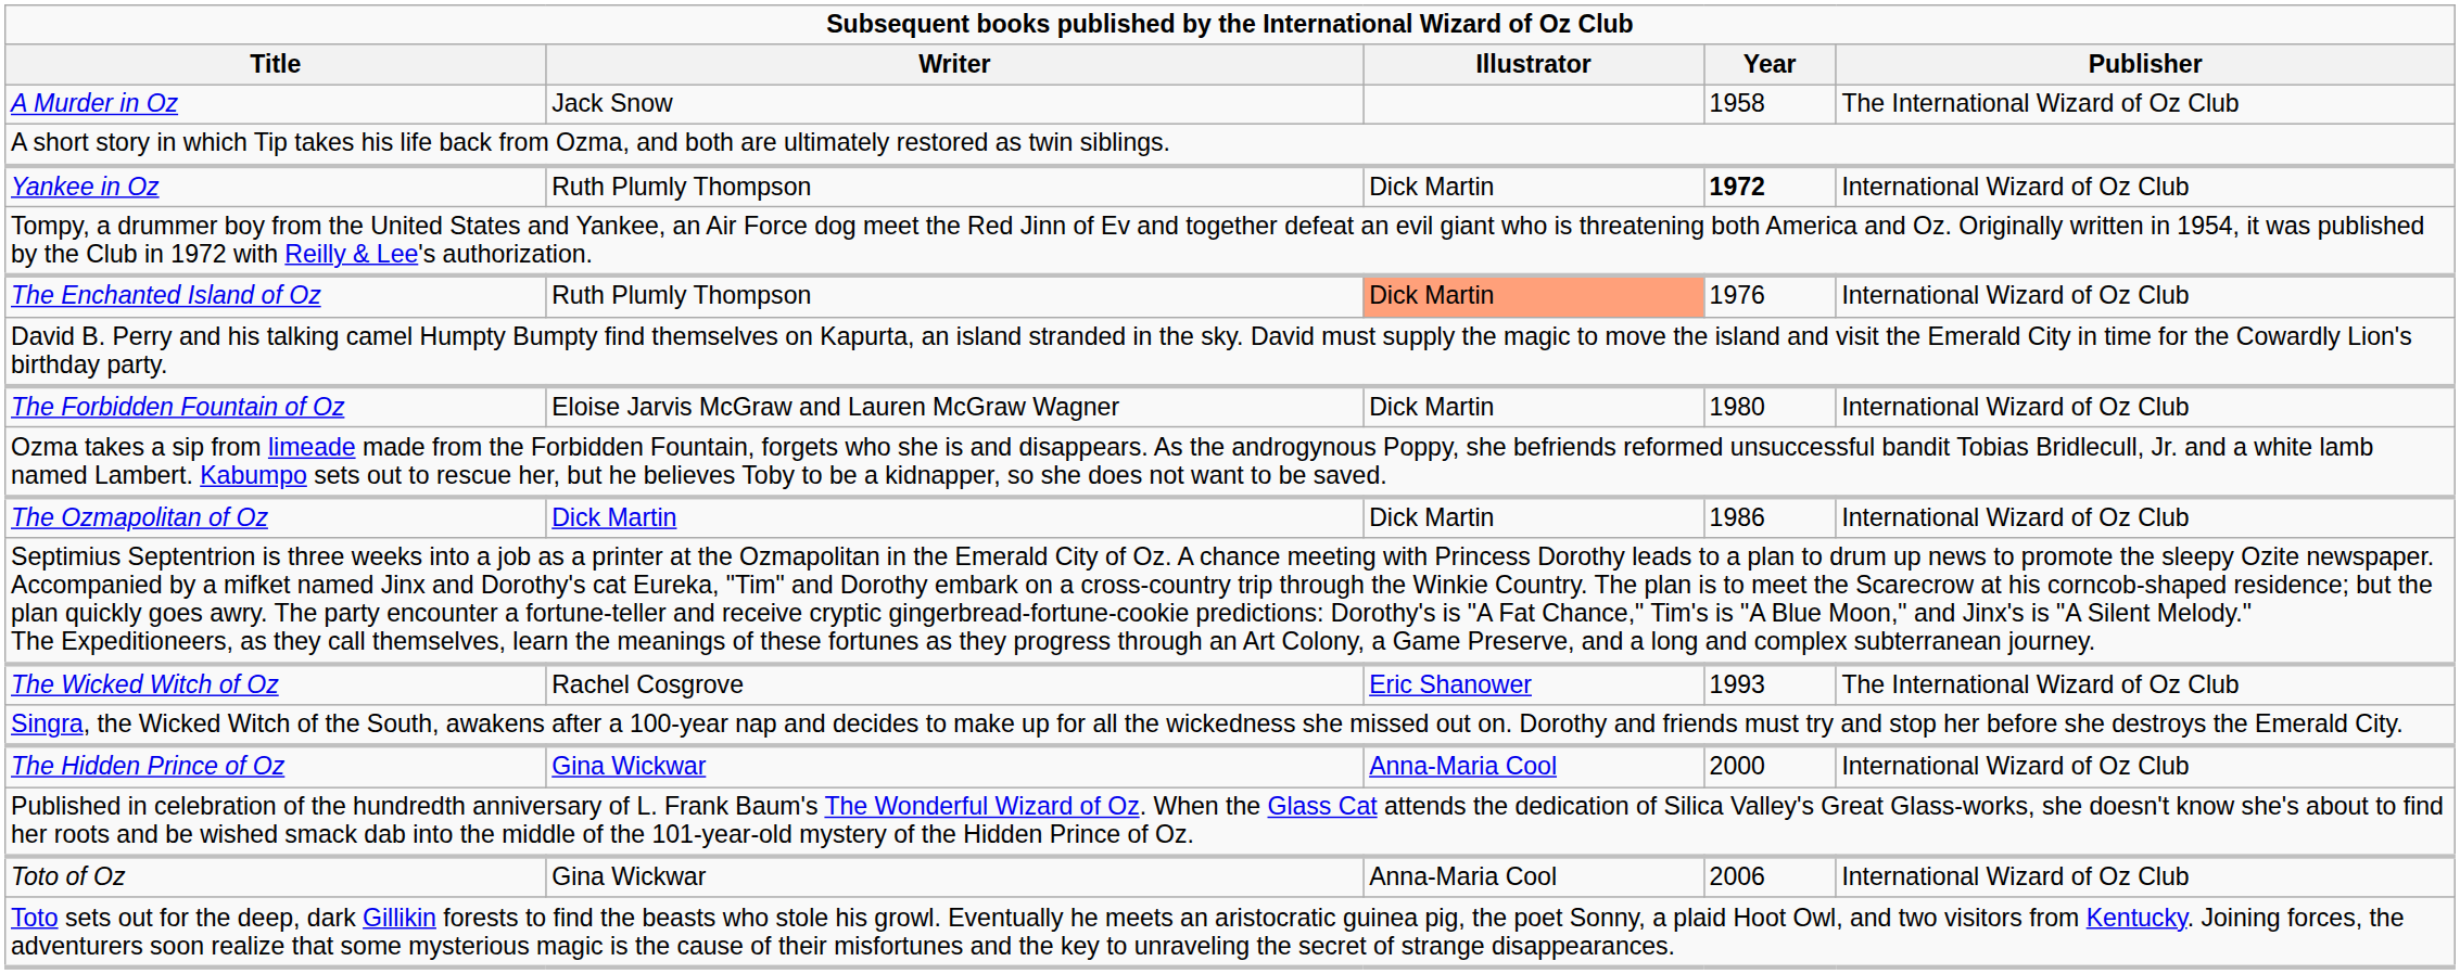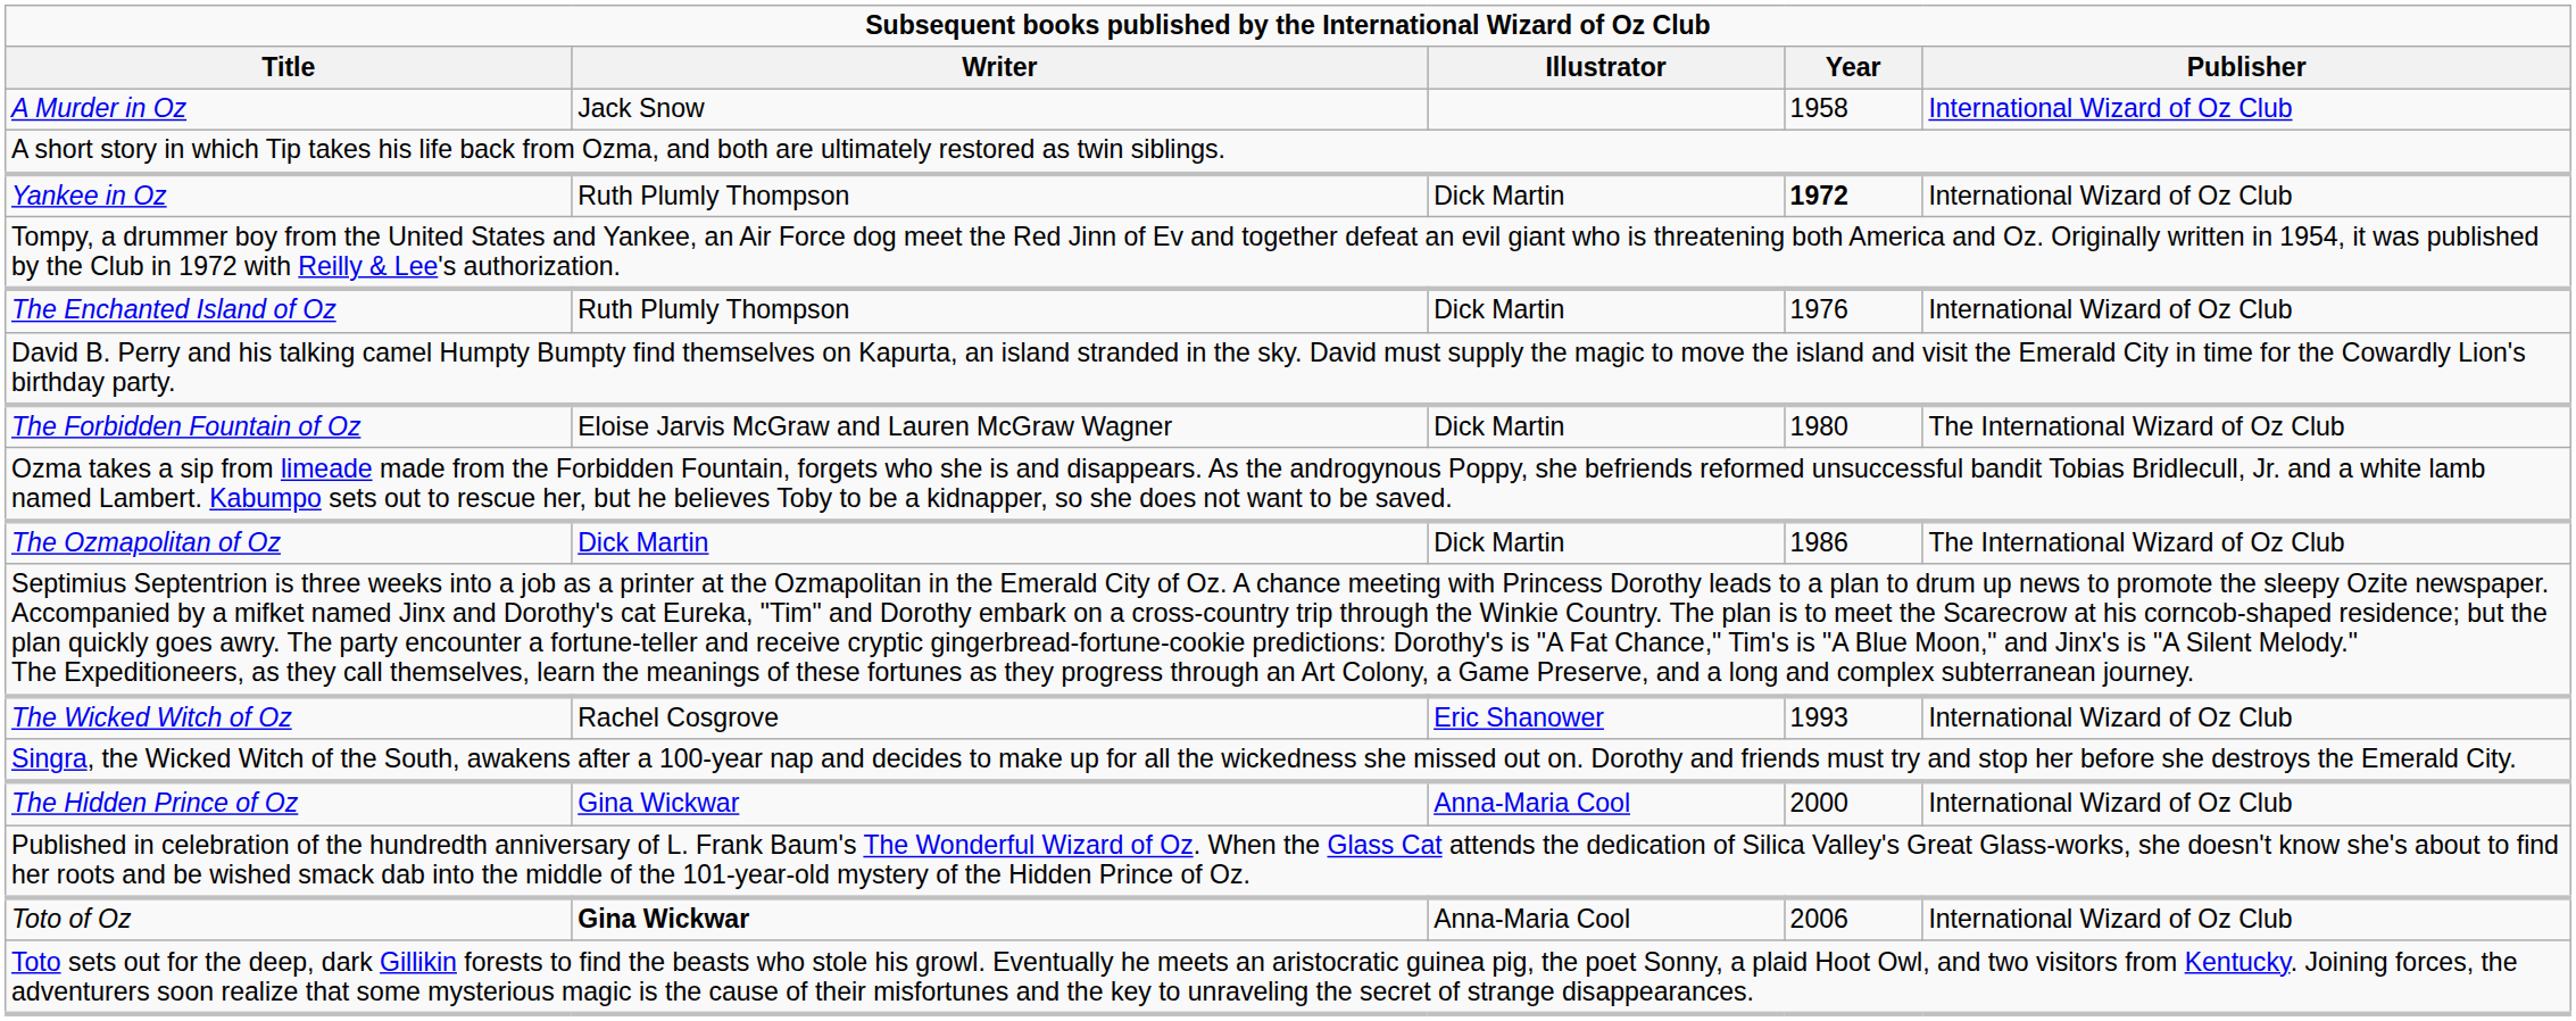A Murder in Oz | Publisher: The International Wizard of Oz Club -> International Wizard of Oz Club
The Enchanted Island of Oz | Illustrator: lightsalmon background -> no background
The Forbidden Fountain of Oz | Publisher: International Wizard of Oz Club -> The International Wizard of Oz Club
The Ozmapolitan of Oz | Publisher: International Wizard of Oz Club -> The International Wizard of Oz Club
The Wicked Witch of Oz | Publisher: The International Wizard of Oz Club -> International Wizard of Oz Club
Toto of Oz | Writer: normal -> bold
